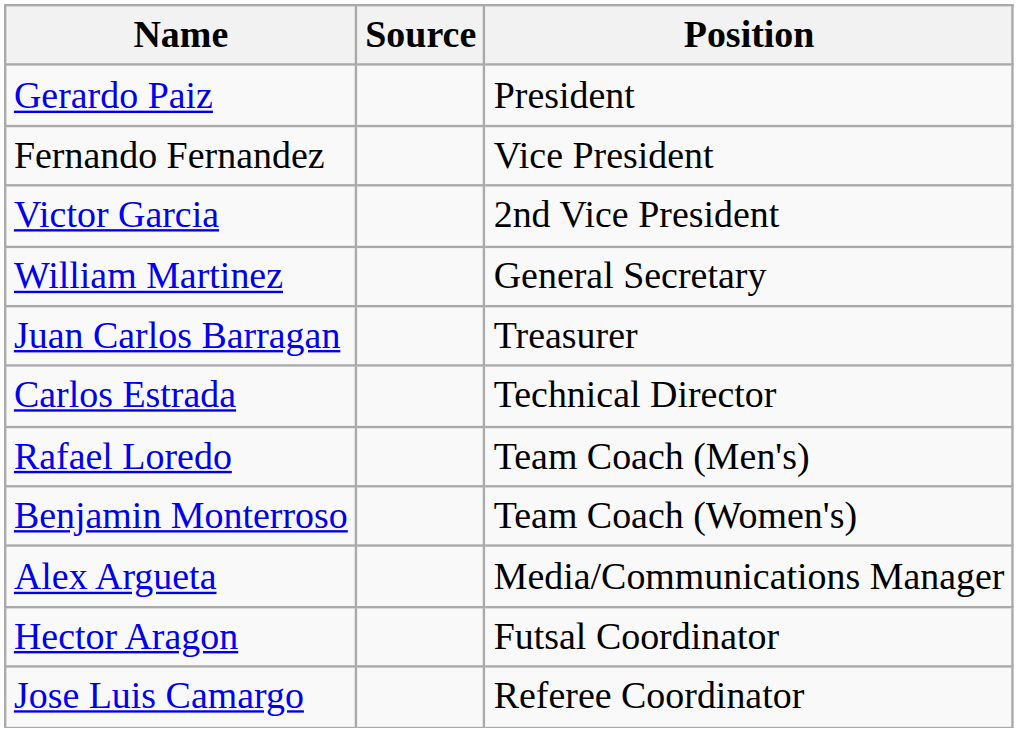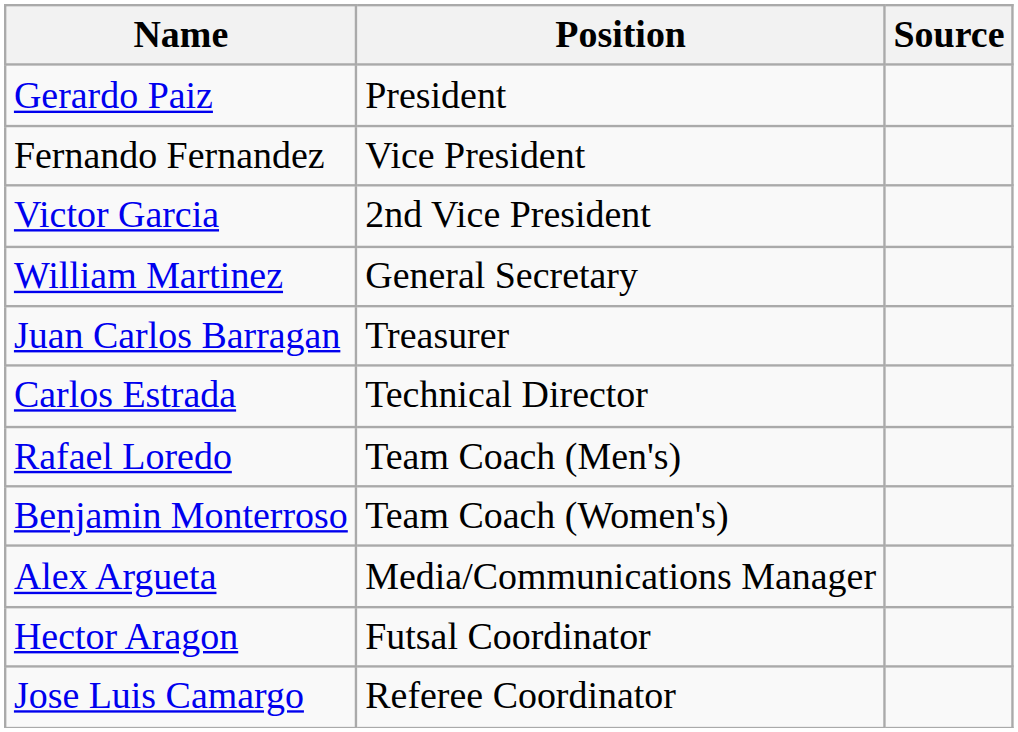columns swapped: Position <-> Source
